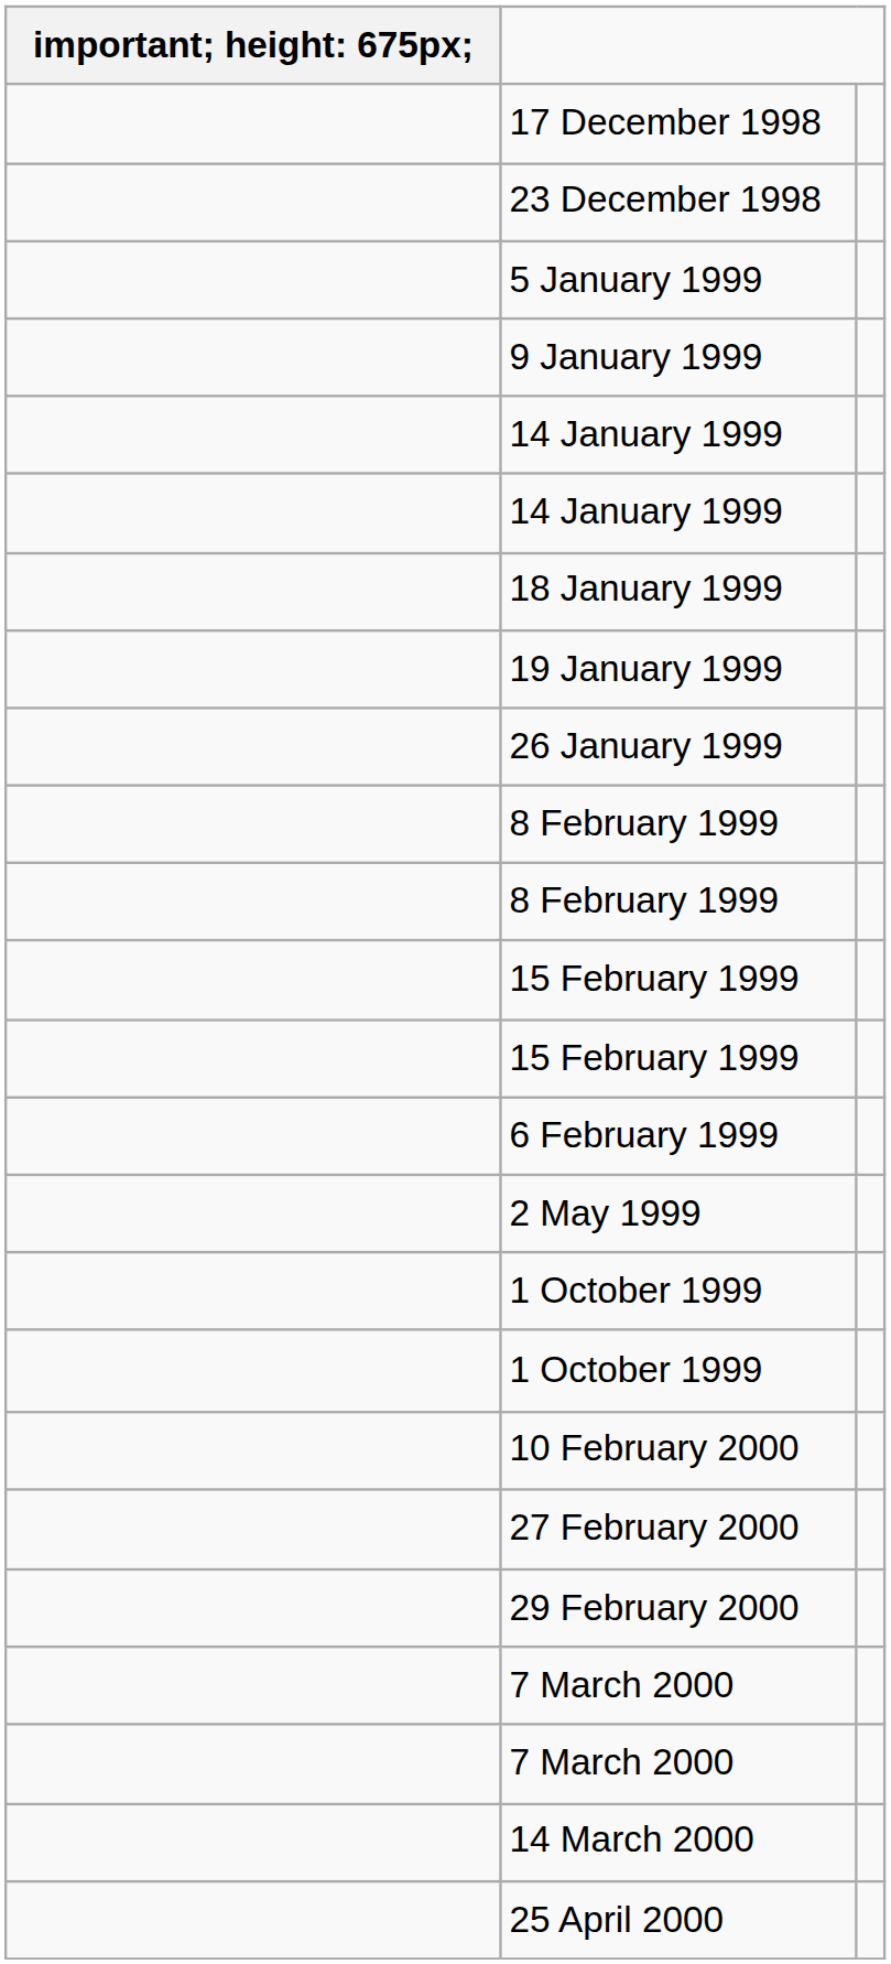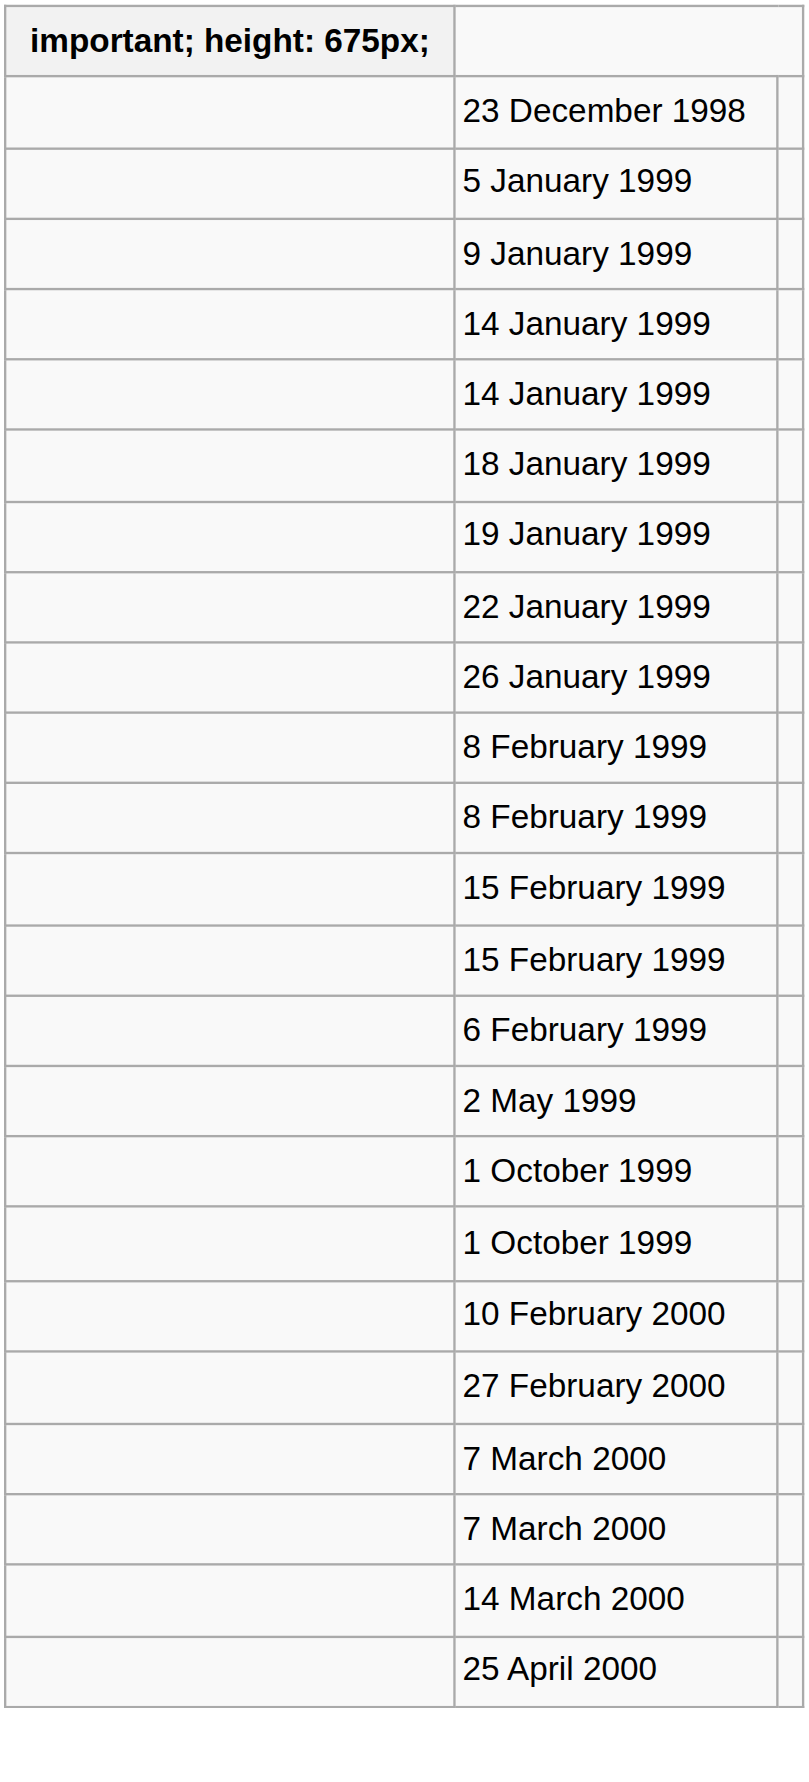- row: 17 December 1998
+ row: 22 January 1999
- row: 29 February 2000
